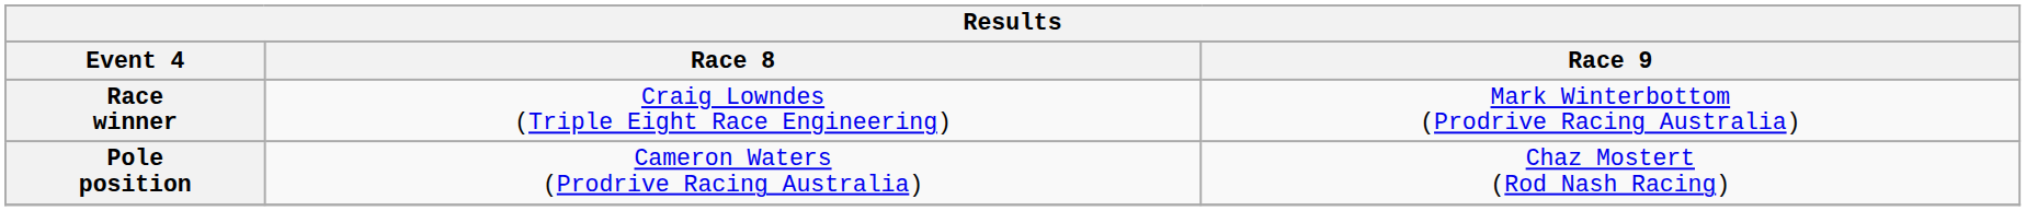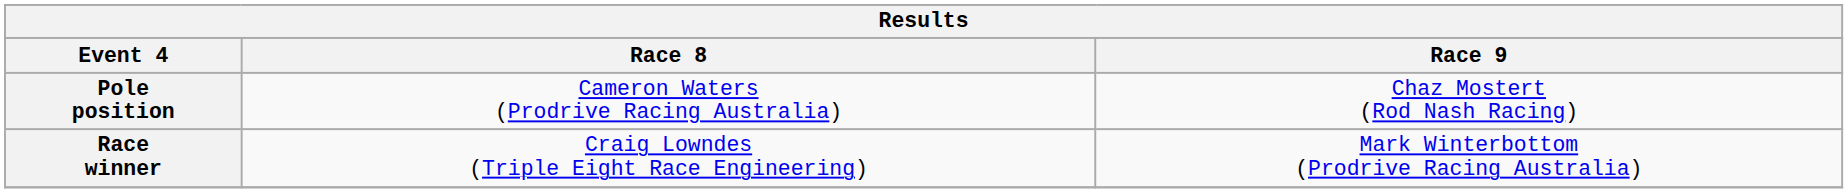rows swapped: Pole position <-> Race winner
